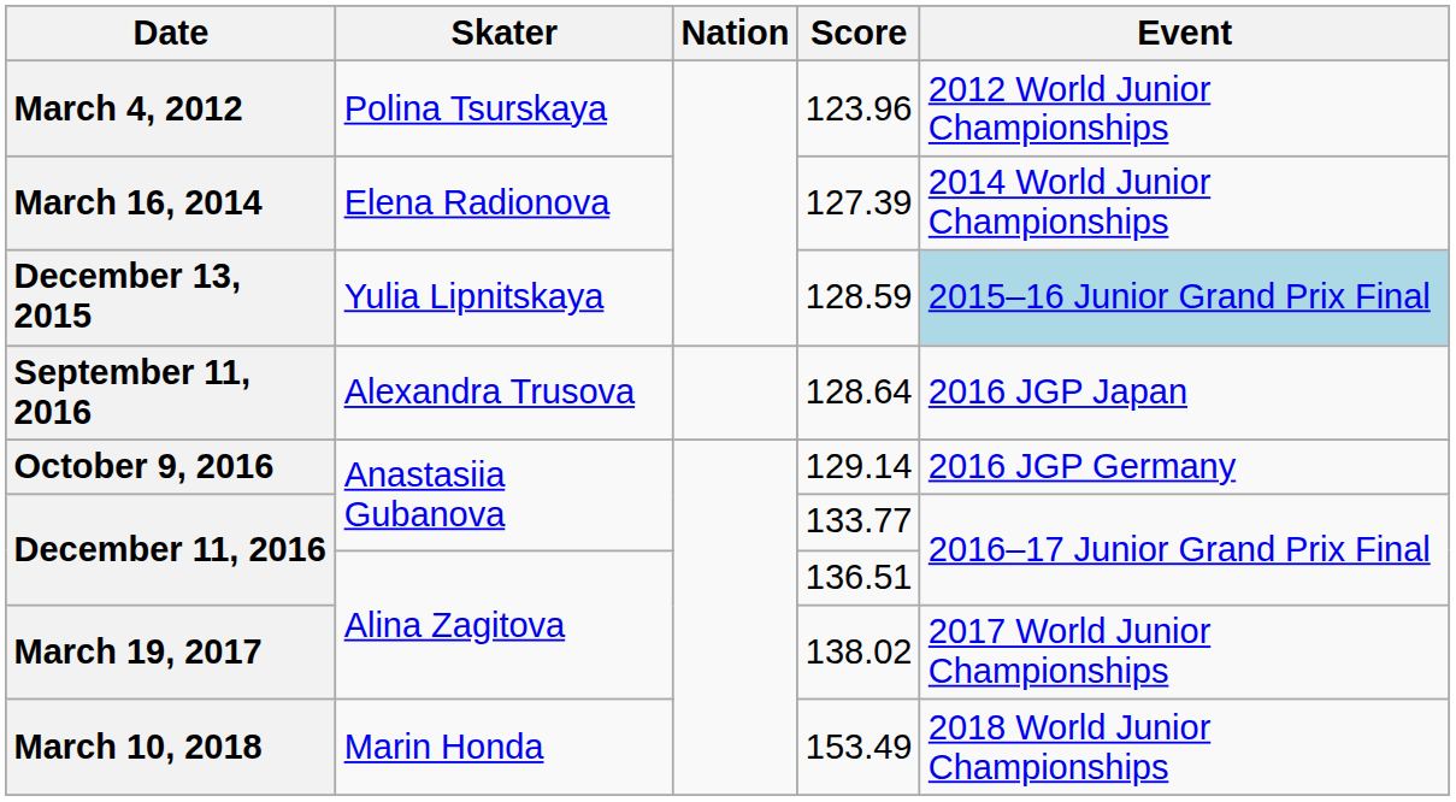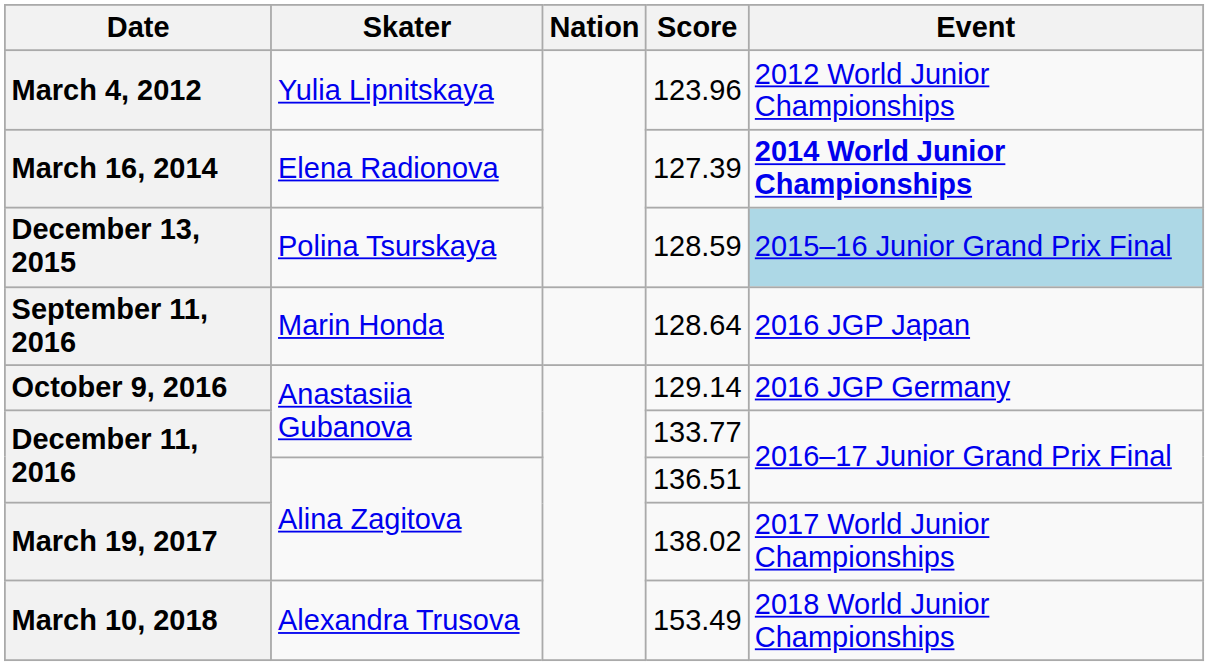123.96 | Skater: Polina Tsurskaya -> Yulia Lipnitskaya
127.39 | Event: normal -> bold
128.59 | Skater: Yulia Lipnitskaya -> Polina Tsurskaya
128.64 | Skater: Alexandra Trusova -> Marin Honda
153.49 | Skater: Marin Honda -> Alexandra Trusova
